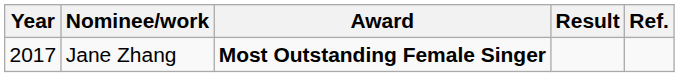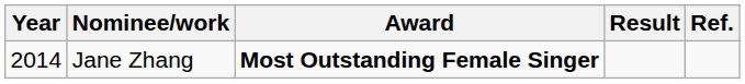Jane Zhang | Year: 2017 -> 2014
